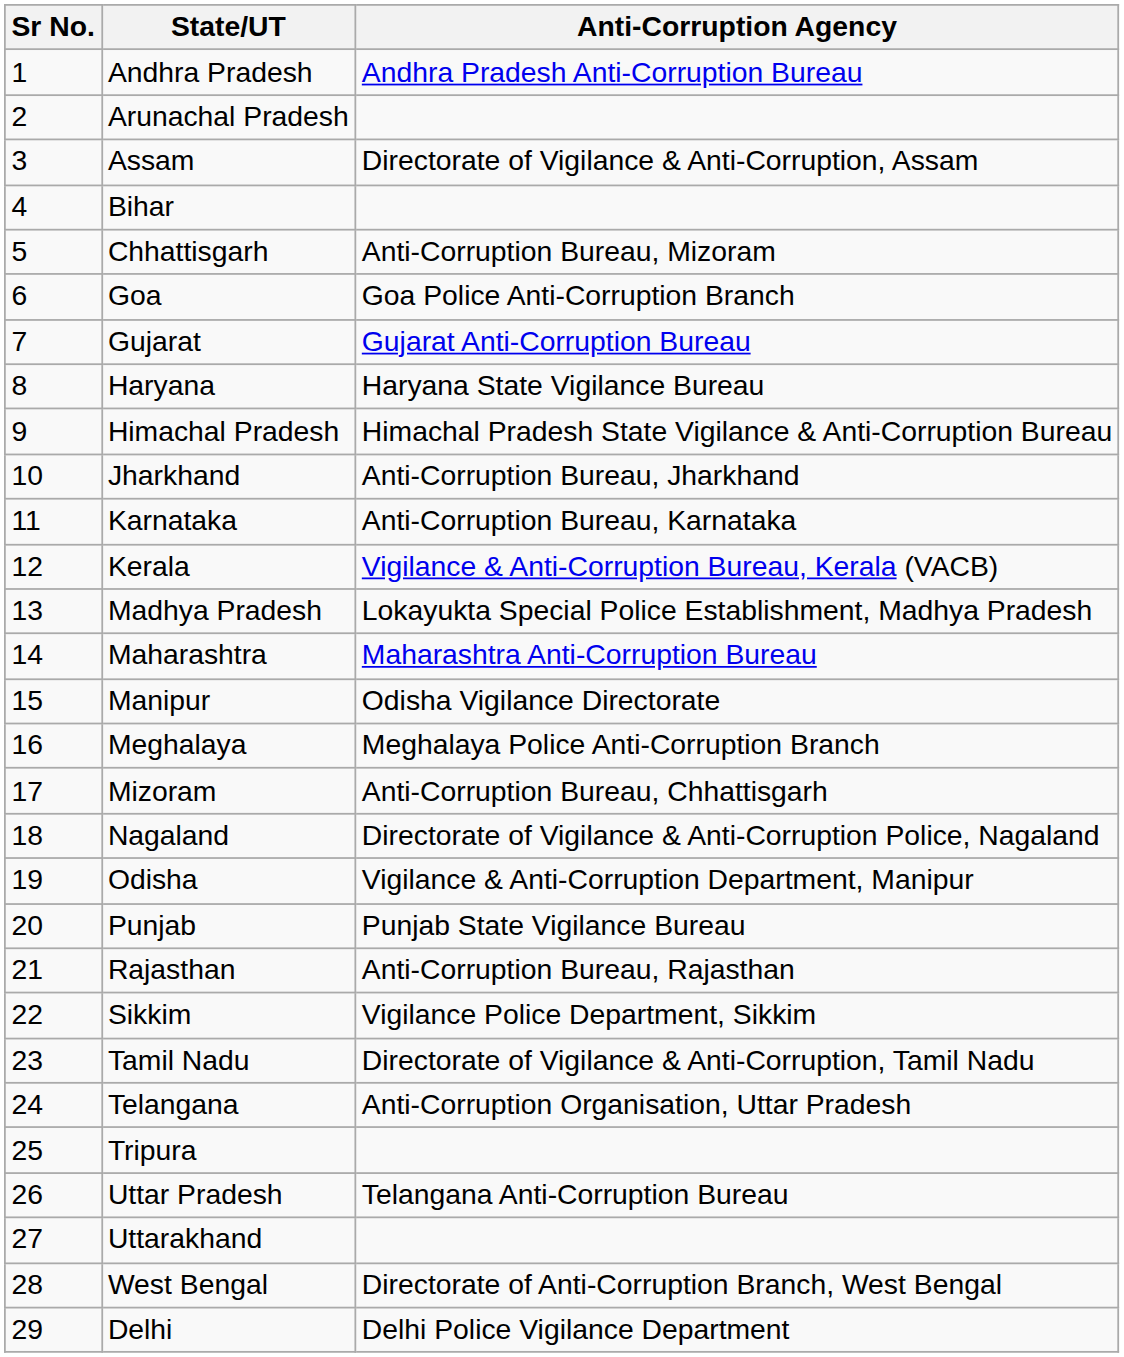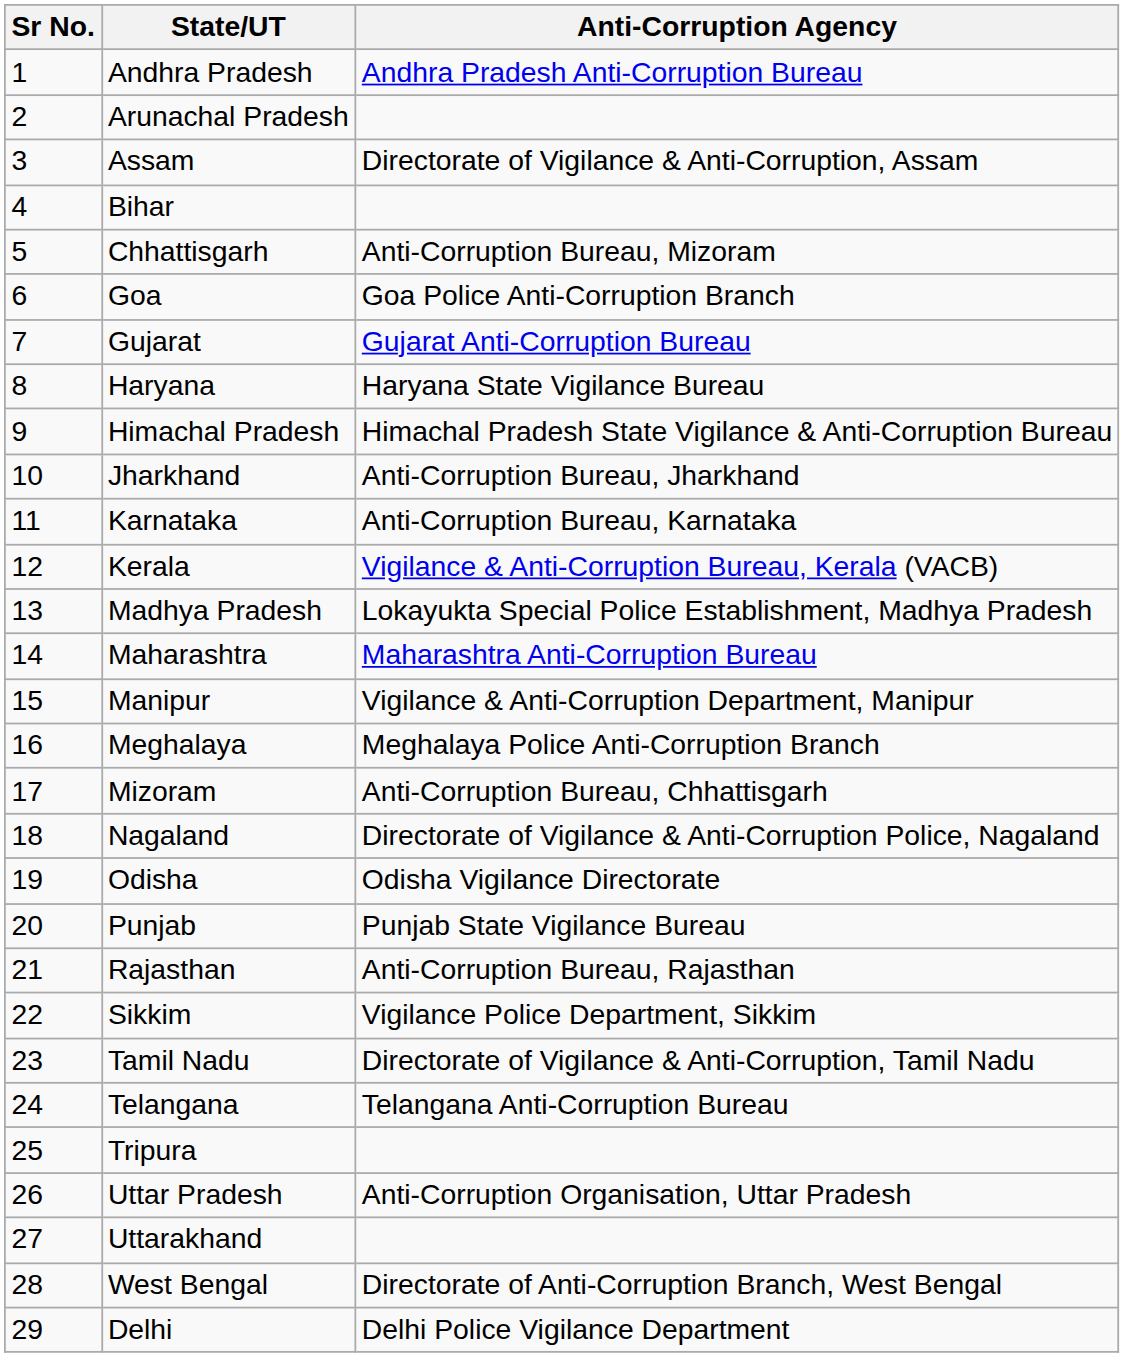Manipur | Anti-Corruption Agency: Odisha Vigilance Directorate -> Vigilance & Anti-Corruption Department, Manipur
Odisha | Anti-Corruption Agency: Vigilance & Anti-Corruption Department, Manipur -> Odisha Vigilance Directorate
Telangana | Anti-Corruption Agency: Anti-Corruption Organisation, Uttar Pradesh -> Telangana Anti-Corruption Bureau
Uttar Pradesh | Anti-Corruption Agency: Telangana Anti-Corruption Bureau -> Anti-Corruption Organisation, Uttar Pradesh
